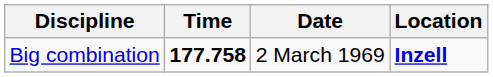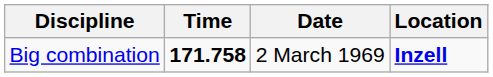Big combination | Time: 177.758 -> 171.758
